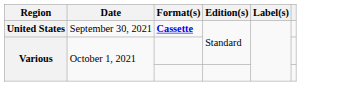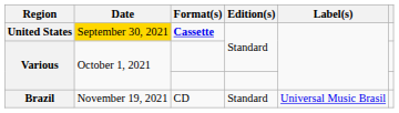United States | Date: no background -> gold background
+ row: Brazil | November 19, 2021 | CD | Standard | Universal Music Brasil
